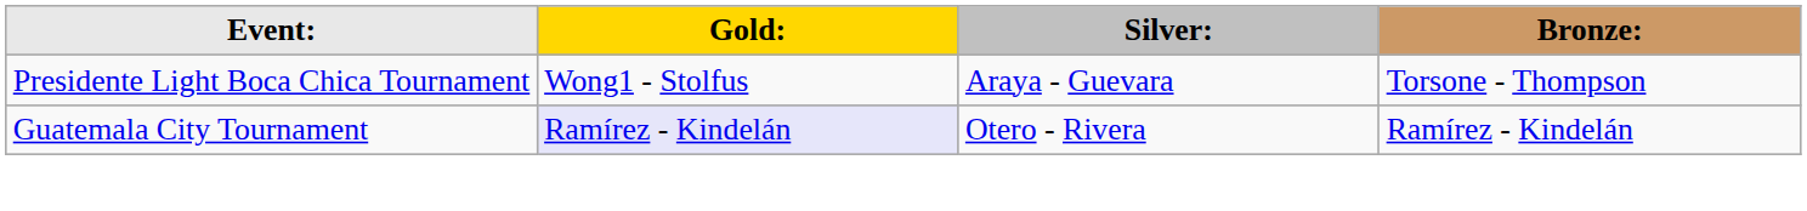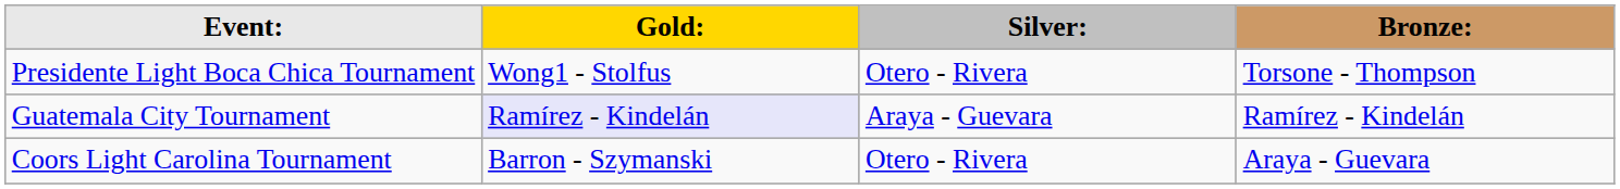Presidente Light Boca Chica Tournament | Silver:: Araya - Guevara -> Otero - Rivera
Guatemala City Tournament | Silver:: Otero - Rivera -> Araya - Guevara
+ row: Coors Light Carolina Tournament | Barron - Szymanski | Otero - Rivera | Araya - Guevara
